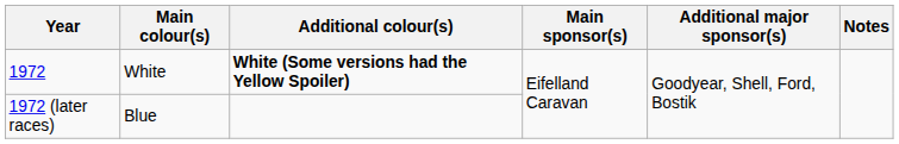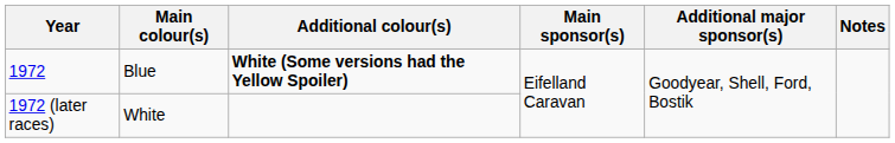1972 | Main colour(s): White -> Blue
1972 (later races) | Main colour(s): Blue -> White
